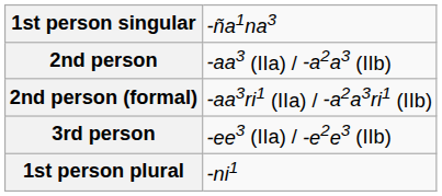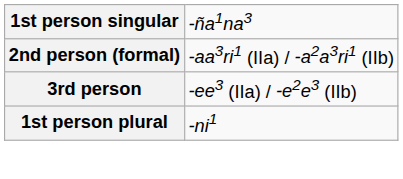- row: 2nd person | -aa3 (IIa) / -a2a3 (IIb)
